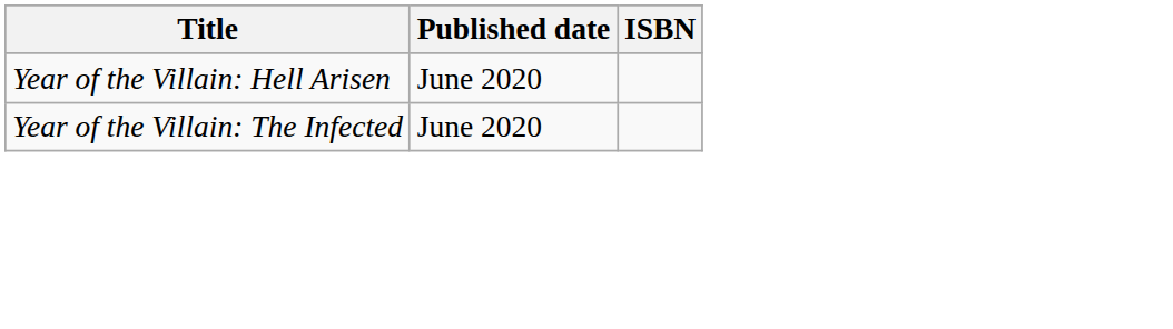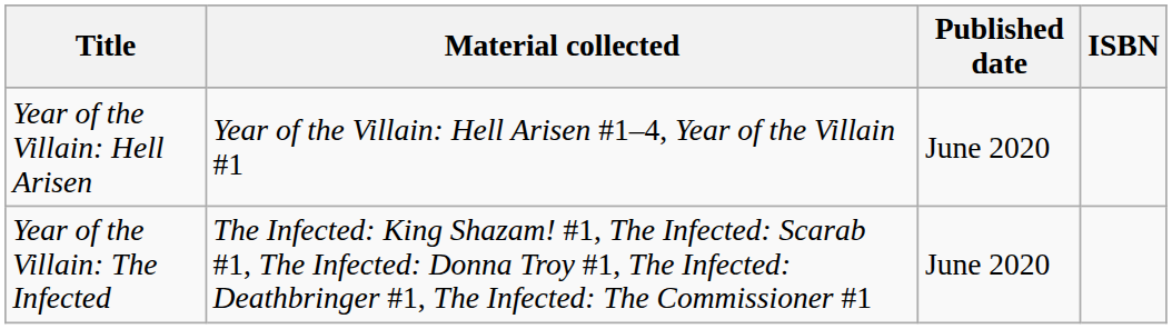+ column: Material collected | Year of the Villain: Hell Arisen #1–4, Year of the Villain #1 | The Infected: King Shazam! #1, The Infected: Scarab #1, The Infected: Donna Troy #1, The Infected: Deathbringer #1, The Infected: The Commissioner #1
